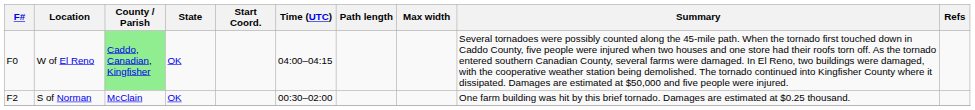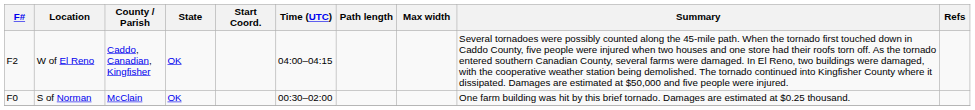W of El Reno | F#: F0 -> F2
W of El Reno | County / Parish: lightgreen background -> no background
S of Norman | F#: F2 -> F0
